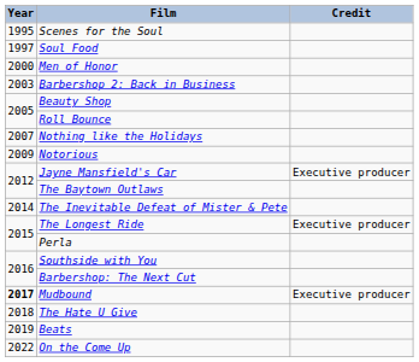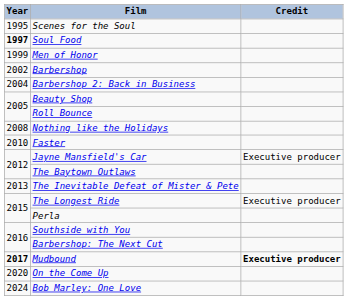Soul Food | Year: normal -> bold
Men of Honor | Year: 2000 -> 1999
+ row: 2002 | Barbershop
Barbershop 2: Back in Business | Year: 2003 -> 2004
Nothing like the Holidays | Year: 2007 -> 2008
- row: 2009 | Notorious
+ row: 2010 | Faster
The Inevitable Defeat of Mister & Pete | Year: 2014 -> 2013
Mudbound | Credit: normal -> bold
- row: 2018 | The Hate U Give
- row: 2019 | Beats
On the Come Up | Year: 2022 -> 2020
+ row: 2024 | Bob Marley: One Love
